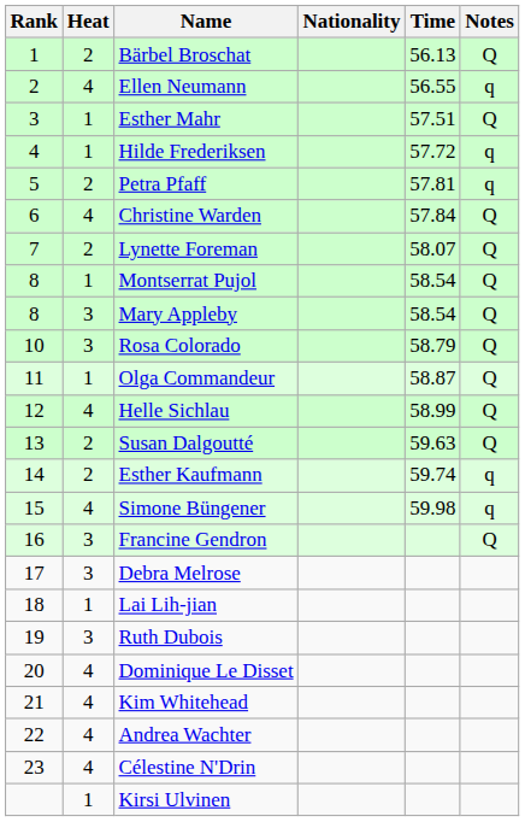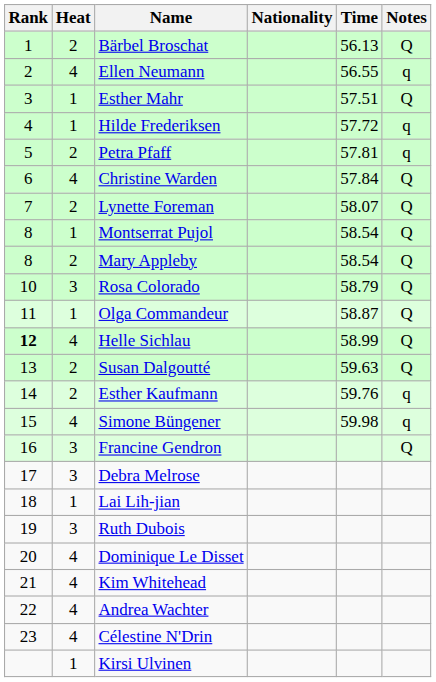Mary Appleby | Heat: 3 -> 2
Helle Sichlau | Rank: normal -> bold
Esther Kaufmann | Time: 59.74 -> 59.76
